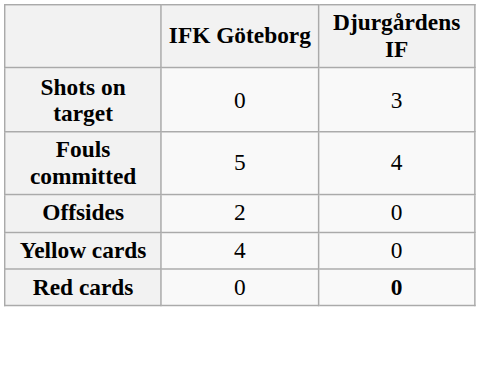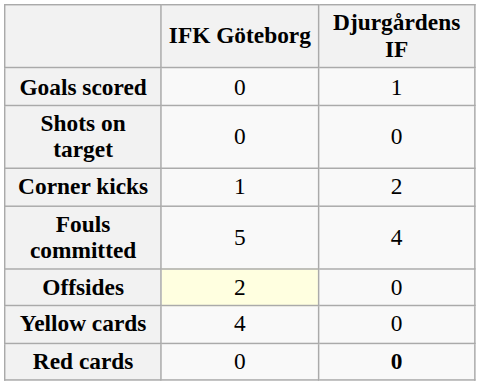+ row: Goals scored | 0 | 1
Shots on target | Djurgårdens IF: 3 -> 0
+ row: Corner kicks | 1 | 2
Offsides | IFK Göteborg: no background -> lightyellow background
